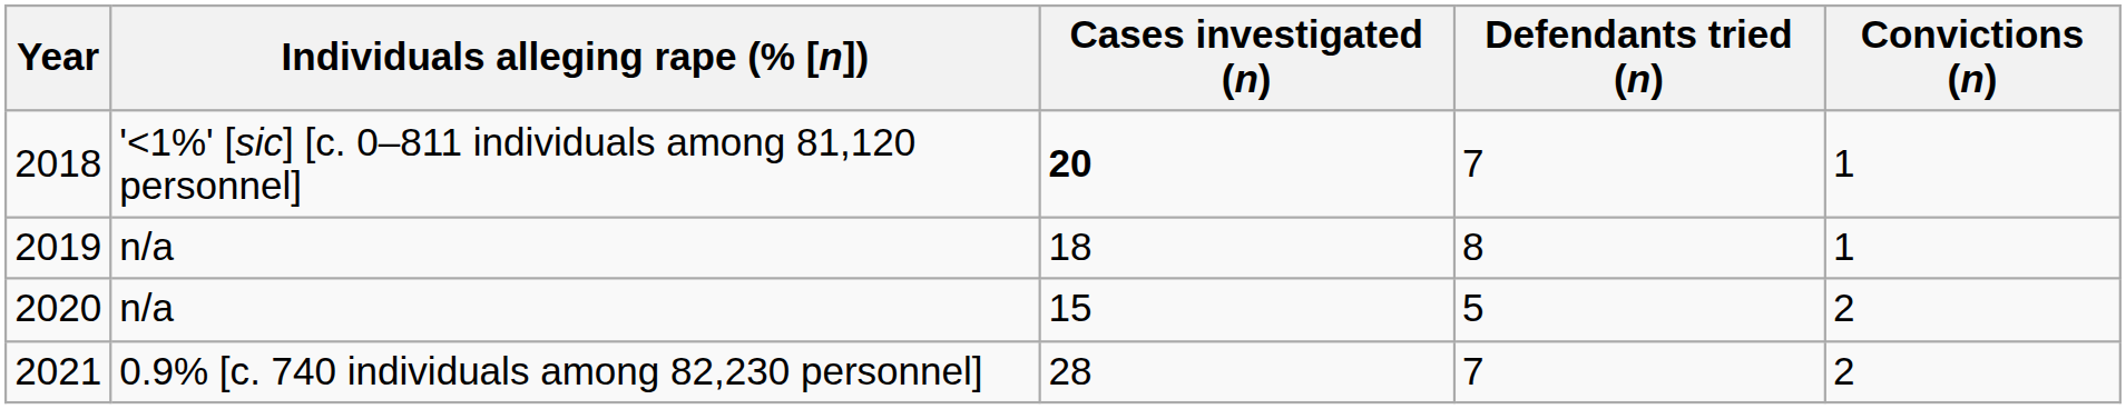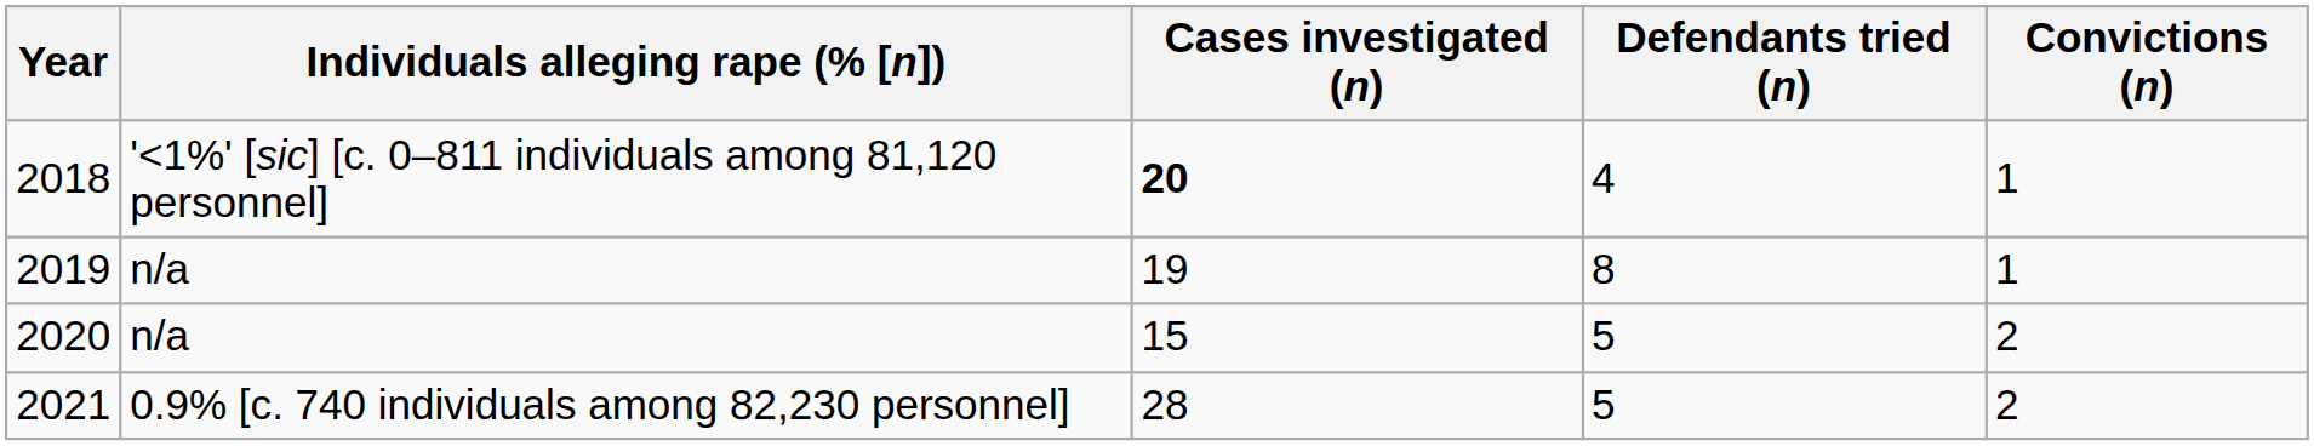2018 | Defendants tried (n): 7 -> 4
2019 | Cases investigated (n): 18 -> 19
2021 | Defendants tried (n): 7 -> 5
